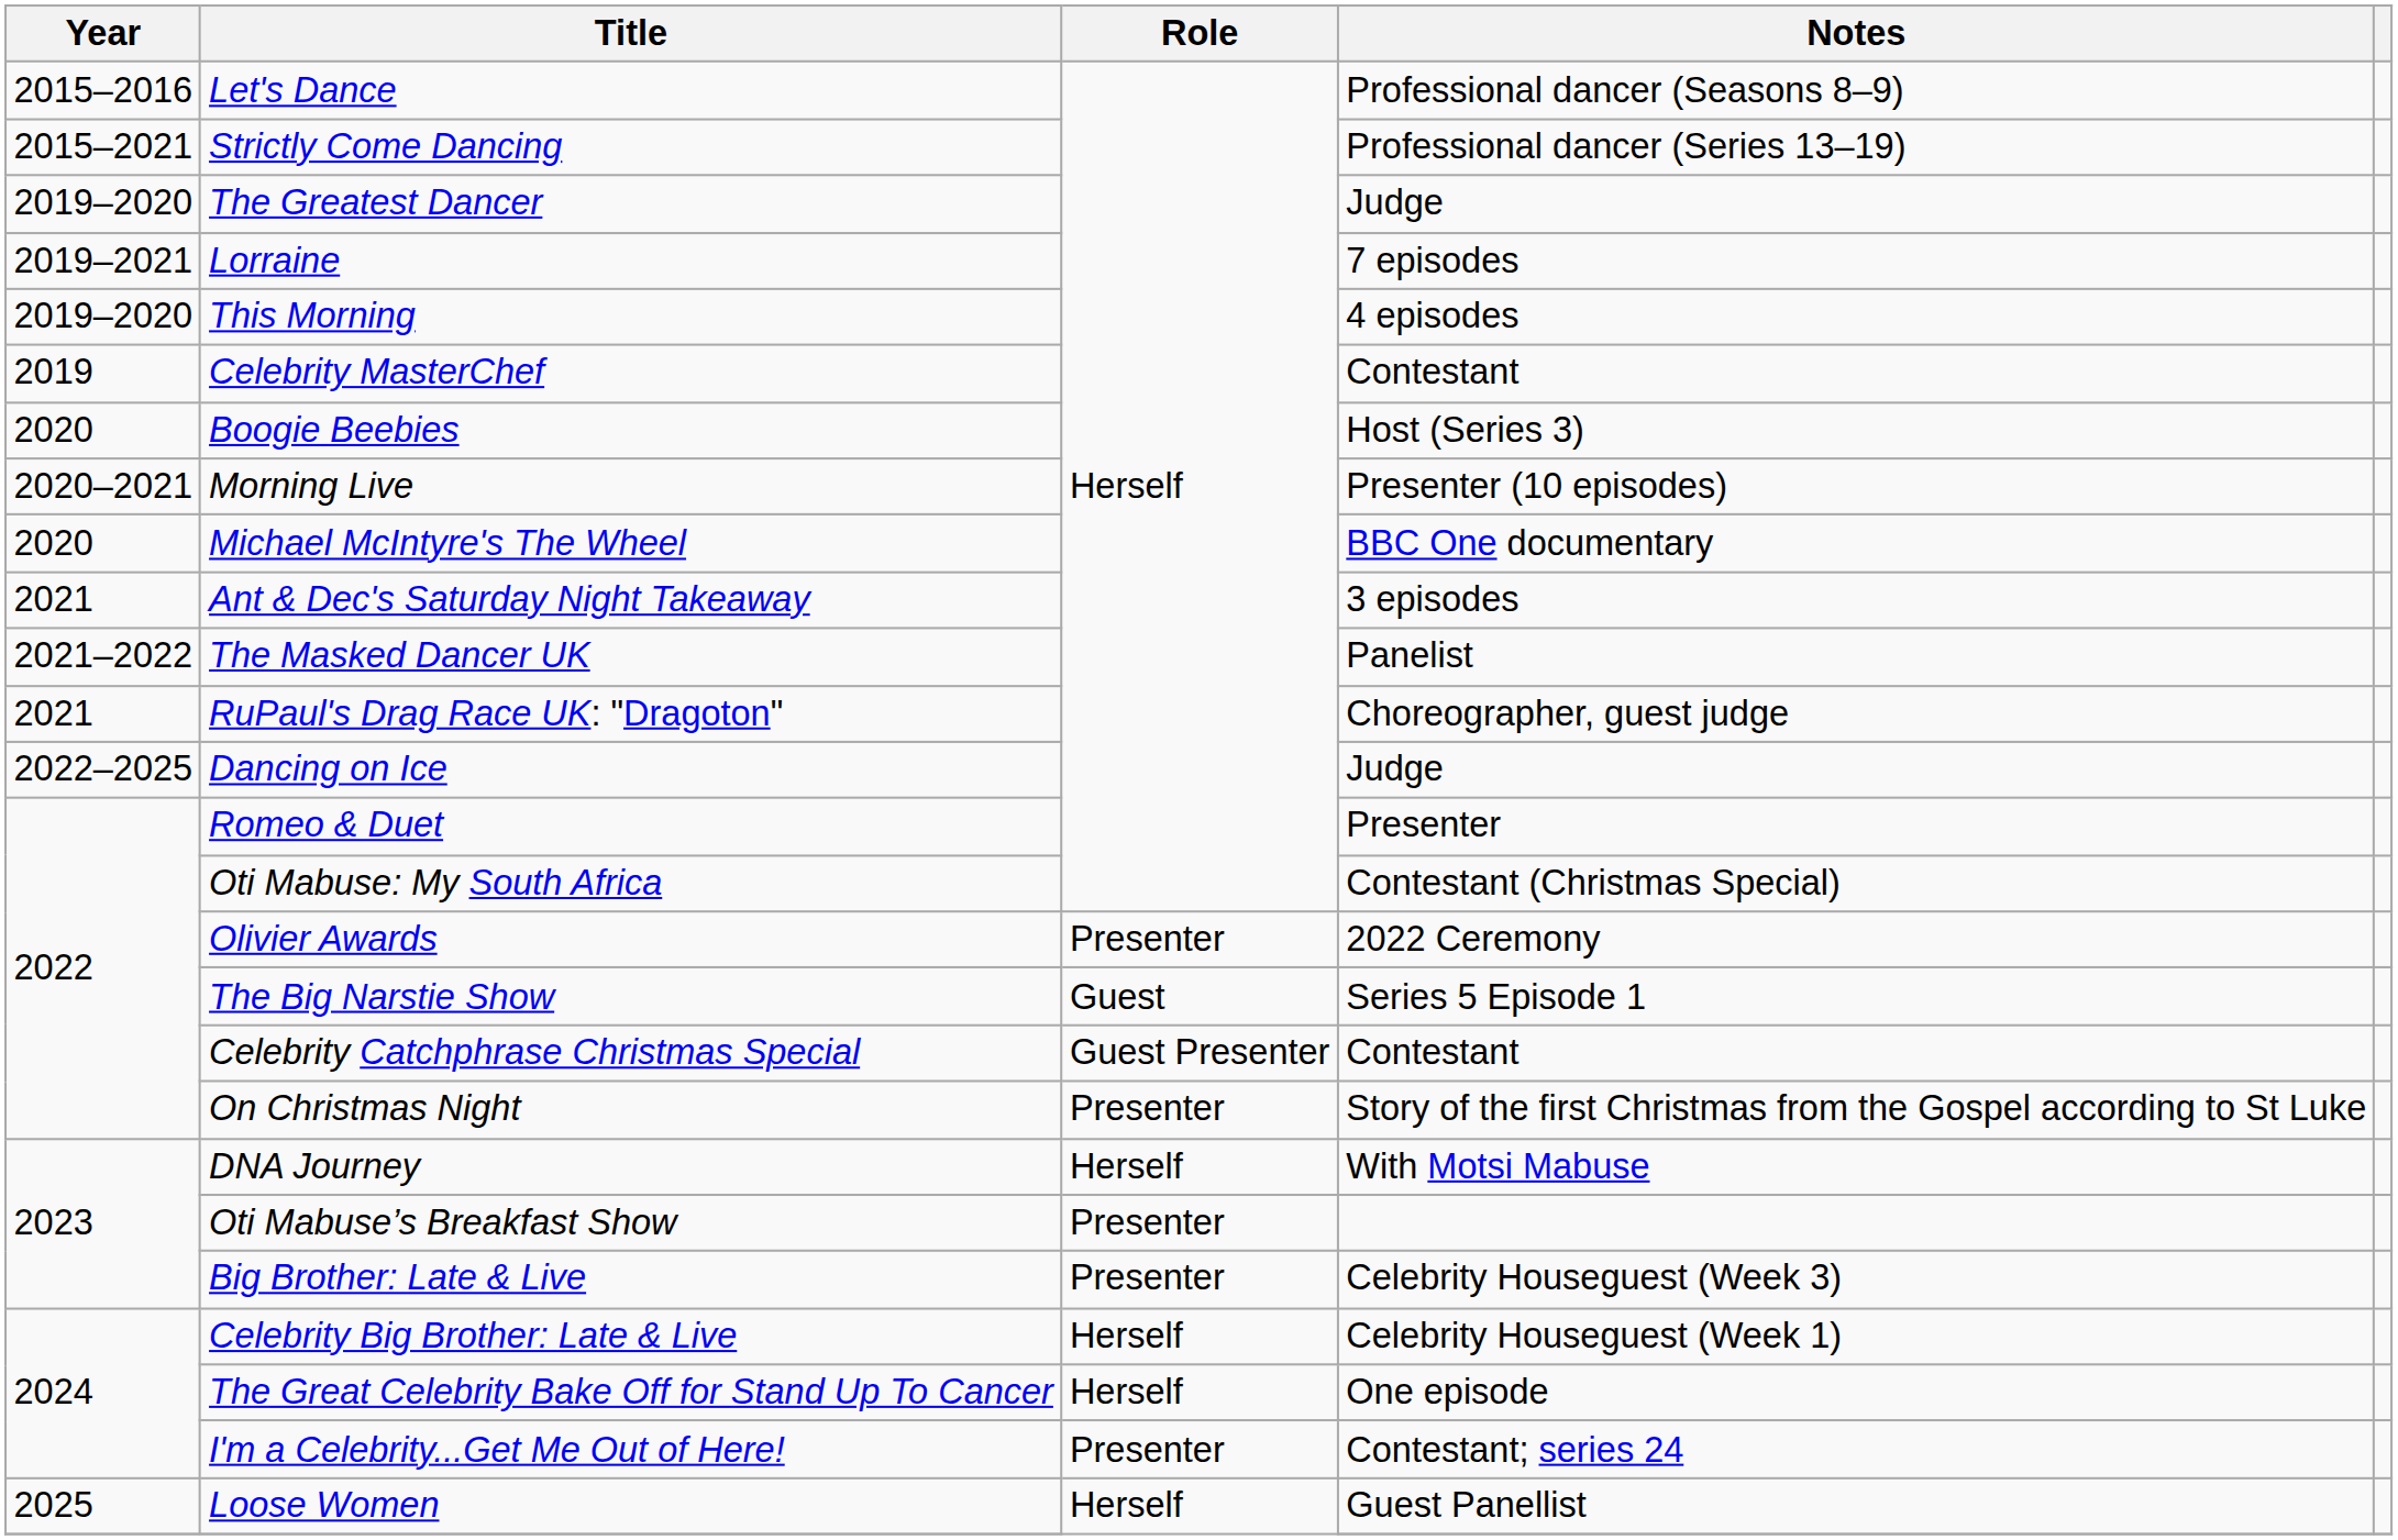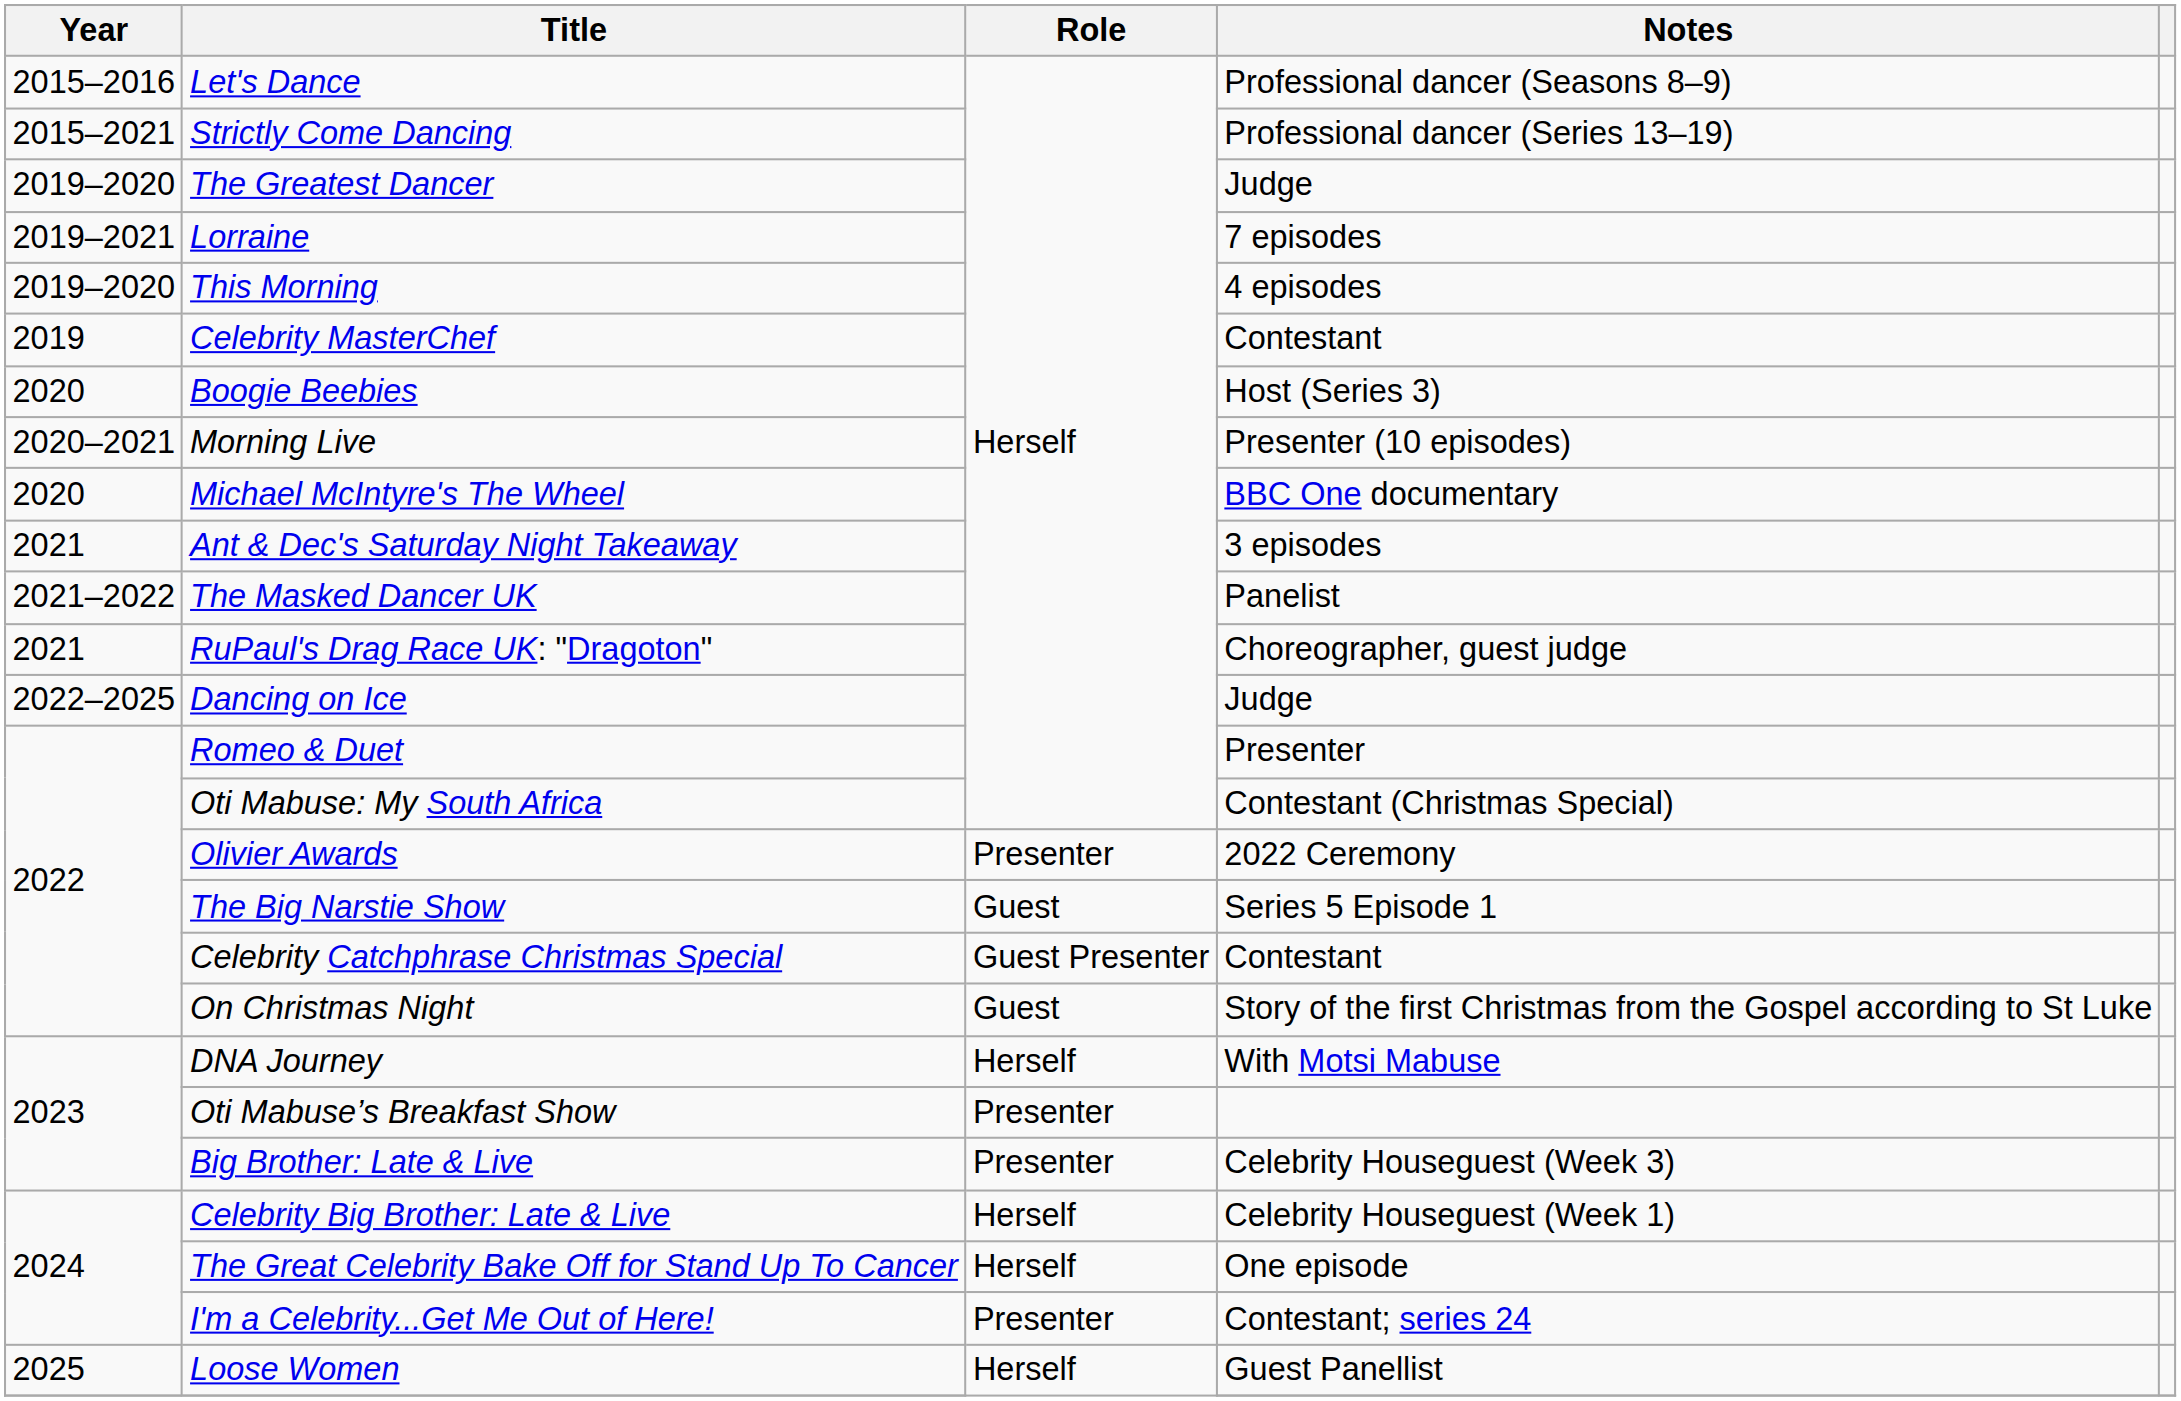On Christmas Night | Role: Presenter -> Guest
